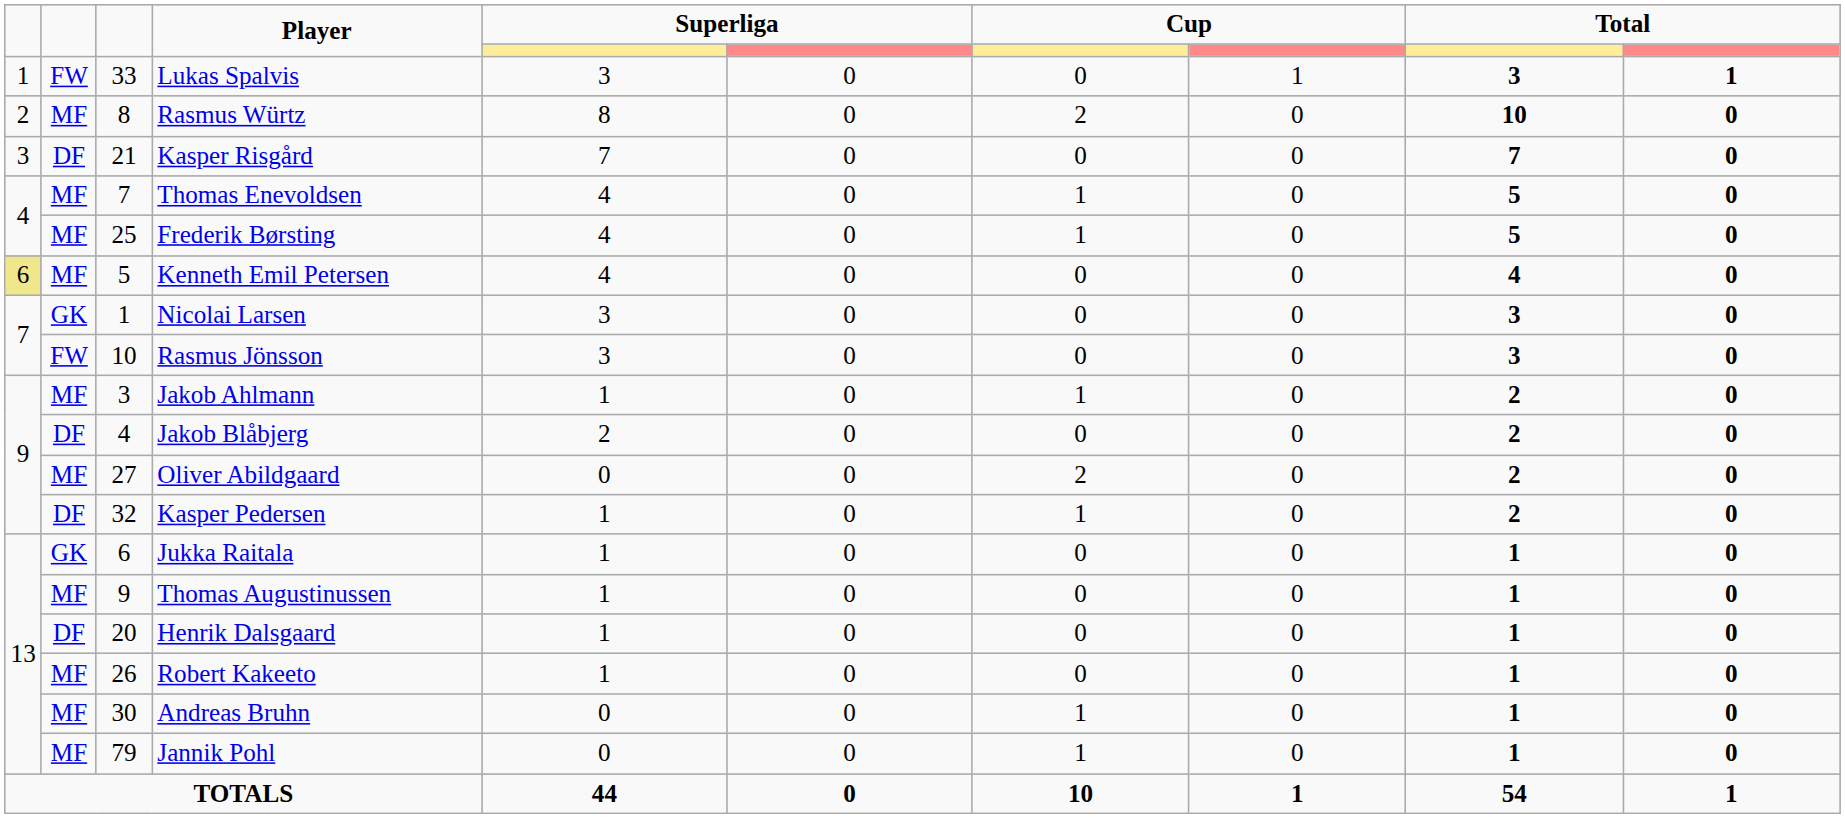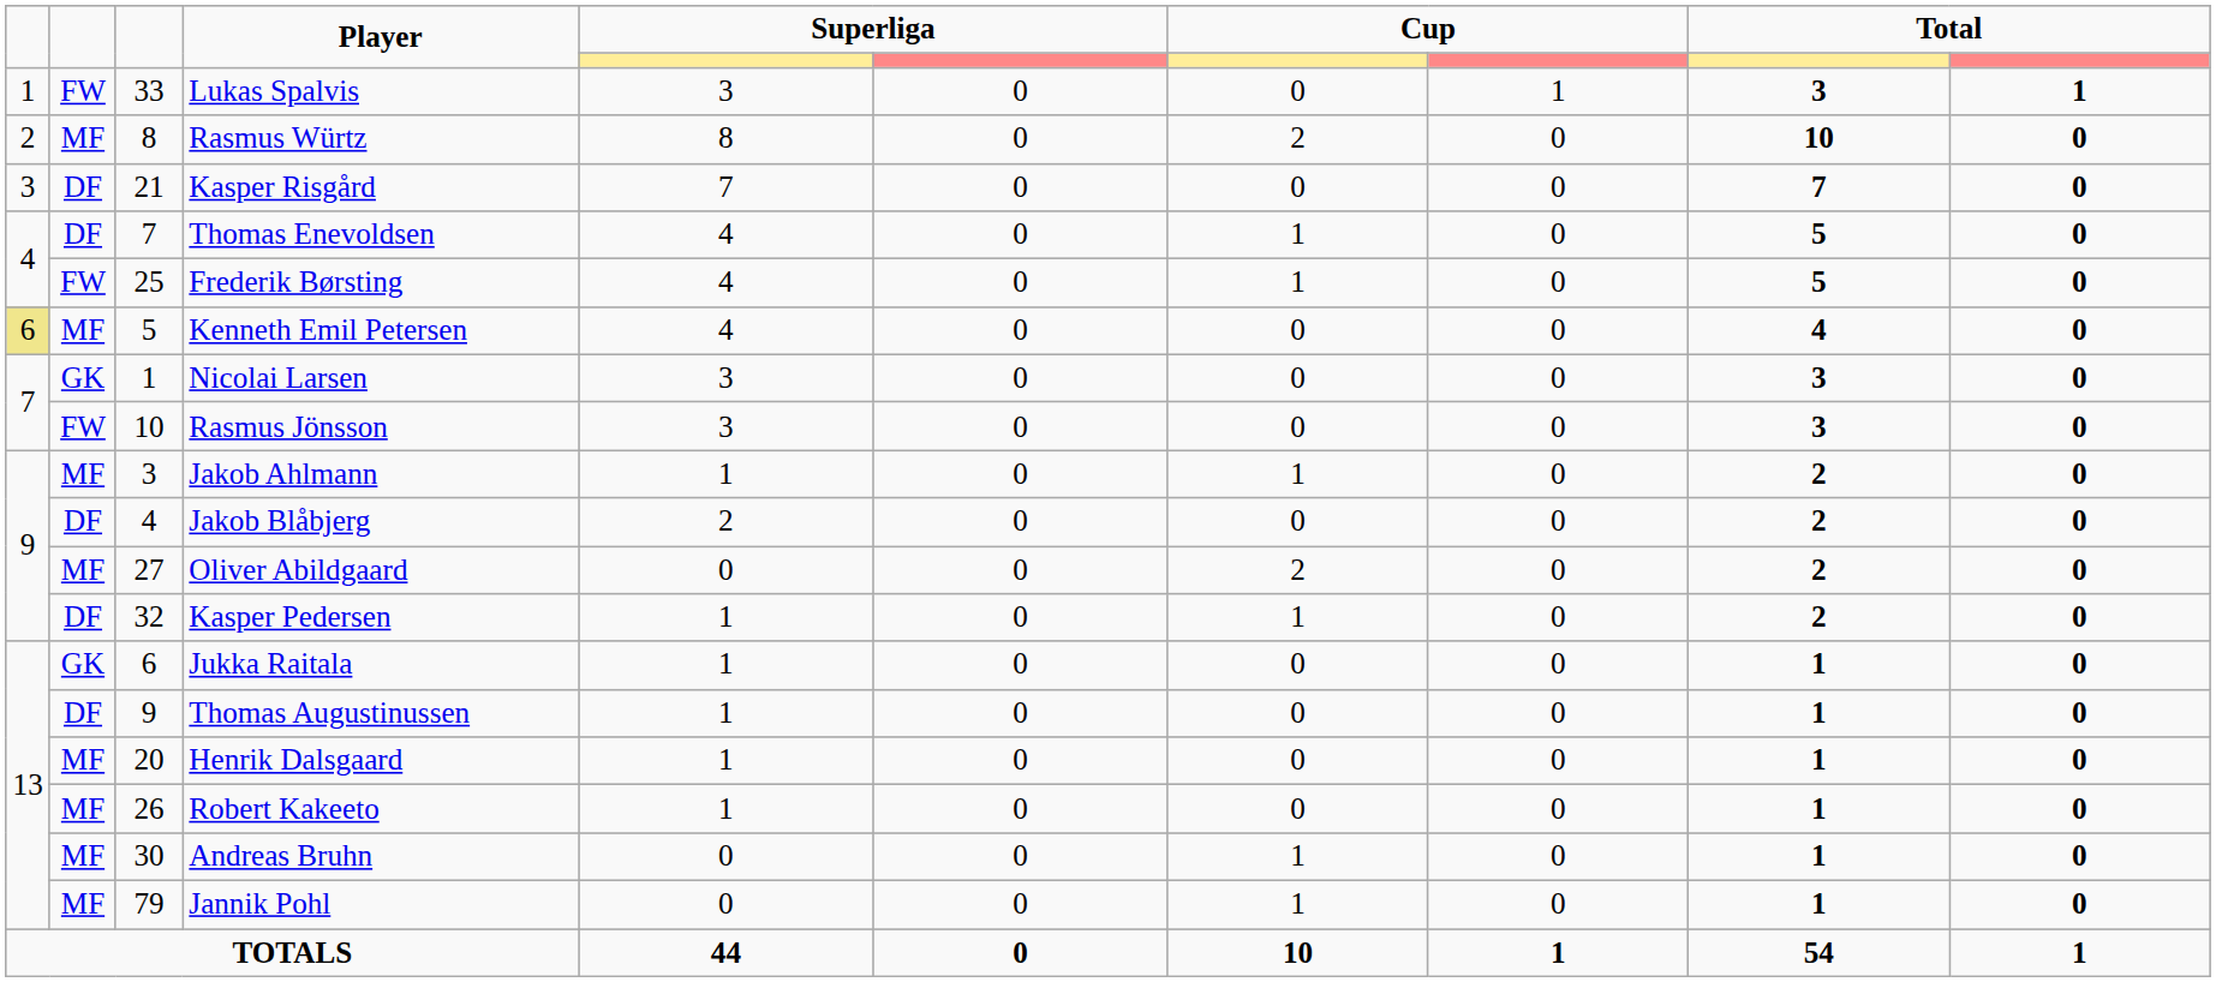Thomas Enevoldsen | column 2: MF -> DF
Frederik Børsting | column 2: MF -> FW
Thomas Augustinussen | column 2: MF -> DF
Henrik Dalsgaard | column 2: DF -> MF
